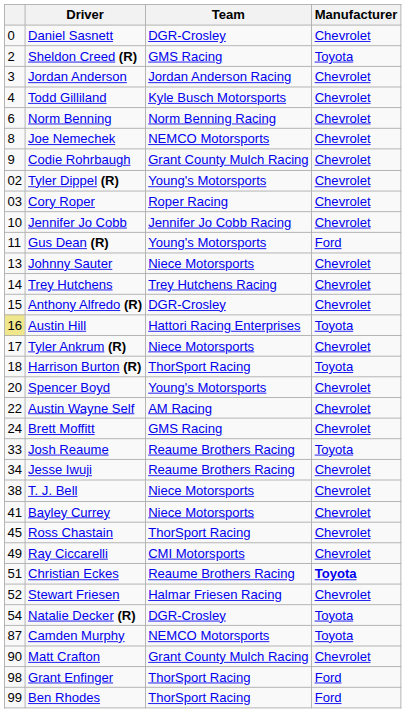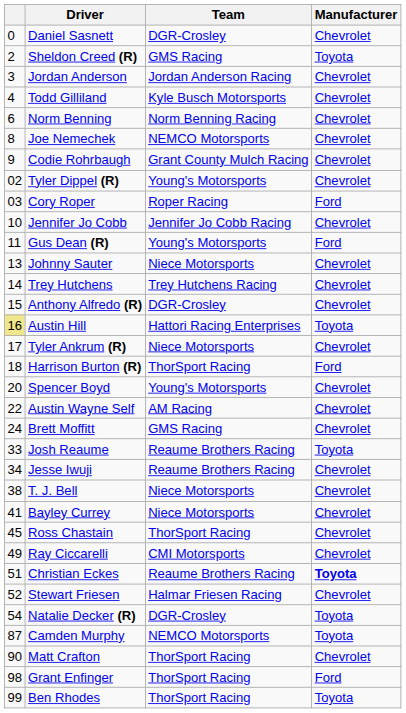Cory Roper | Manufacturer: Chevrolet -> Ford
Harrison Burton (R) | Manufacturer: Toyota -> Ford
Matt Crafton | Team: Grant County Mulch Racing -> ThorSport Racing
Ben Rhodes | Manufacturer: Ford -> Toyota
